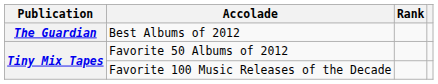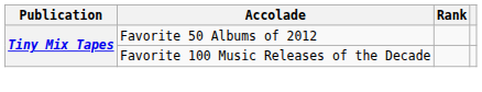- row: The Guardian | Best Albums of 2012
